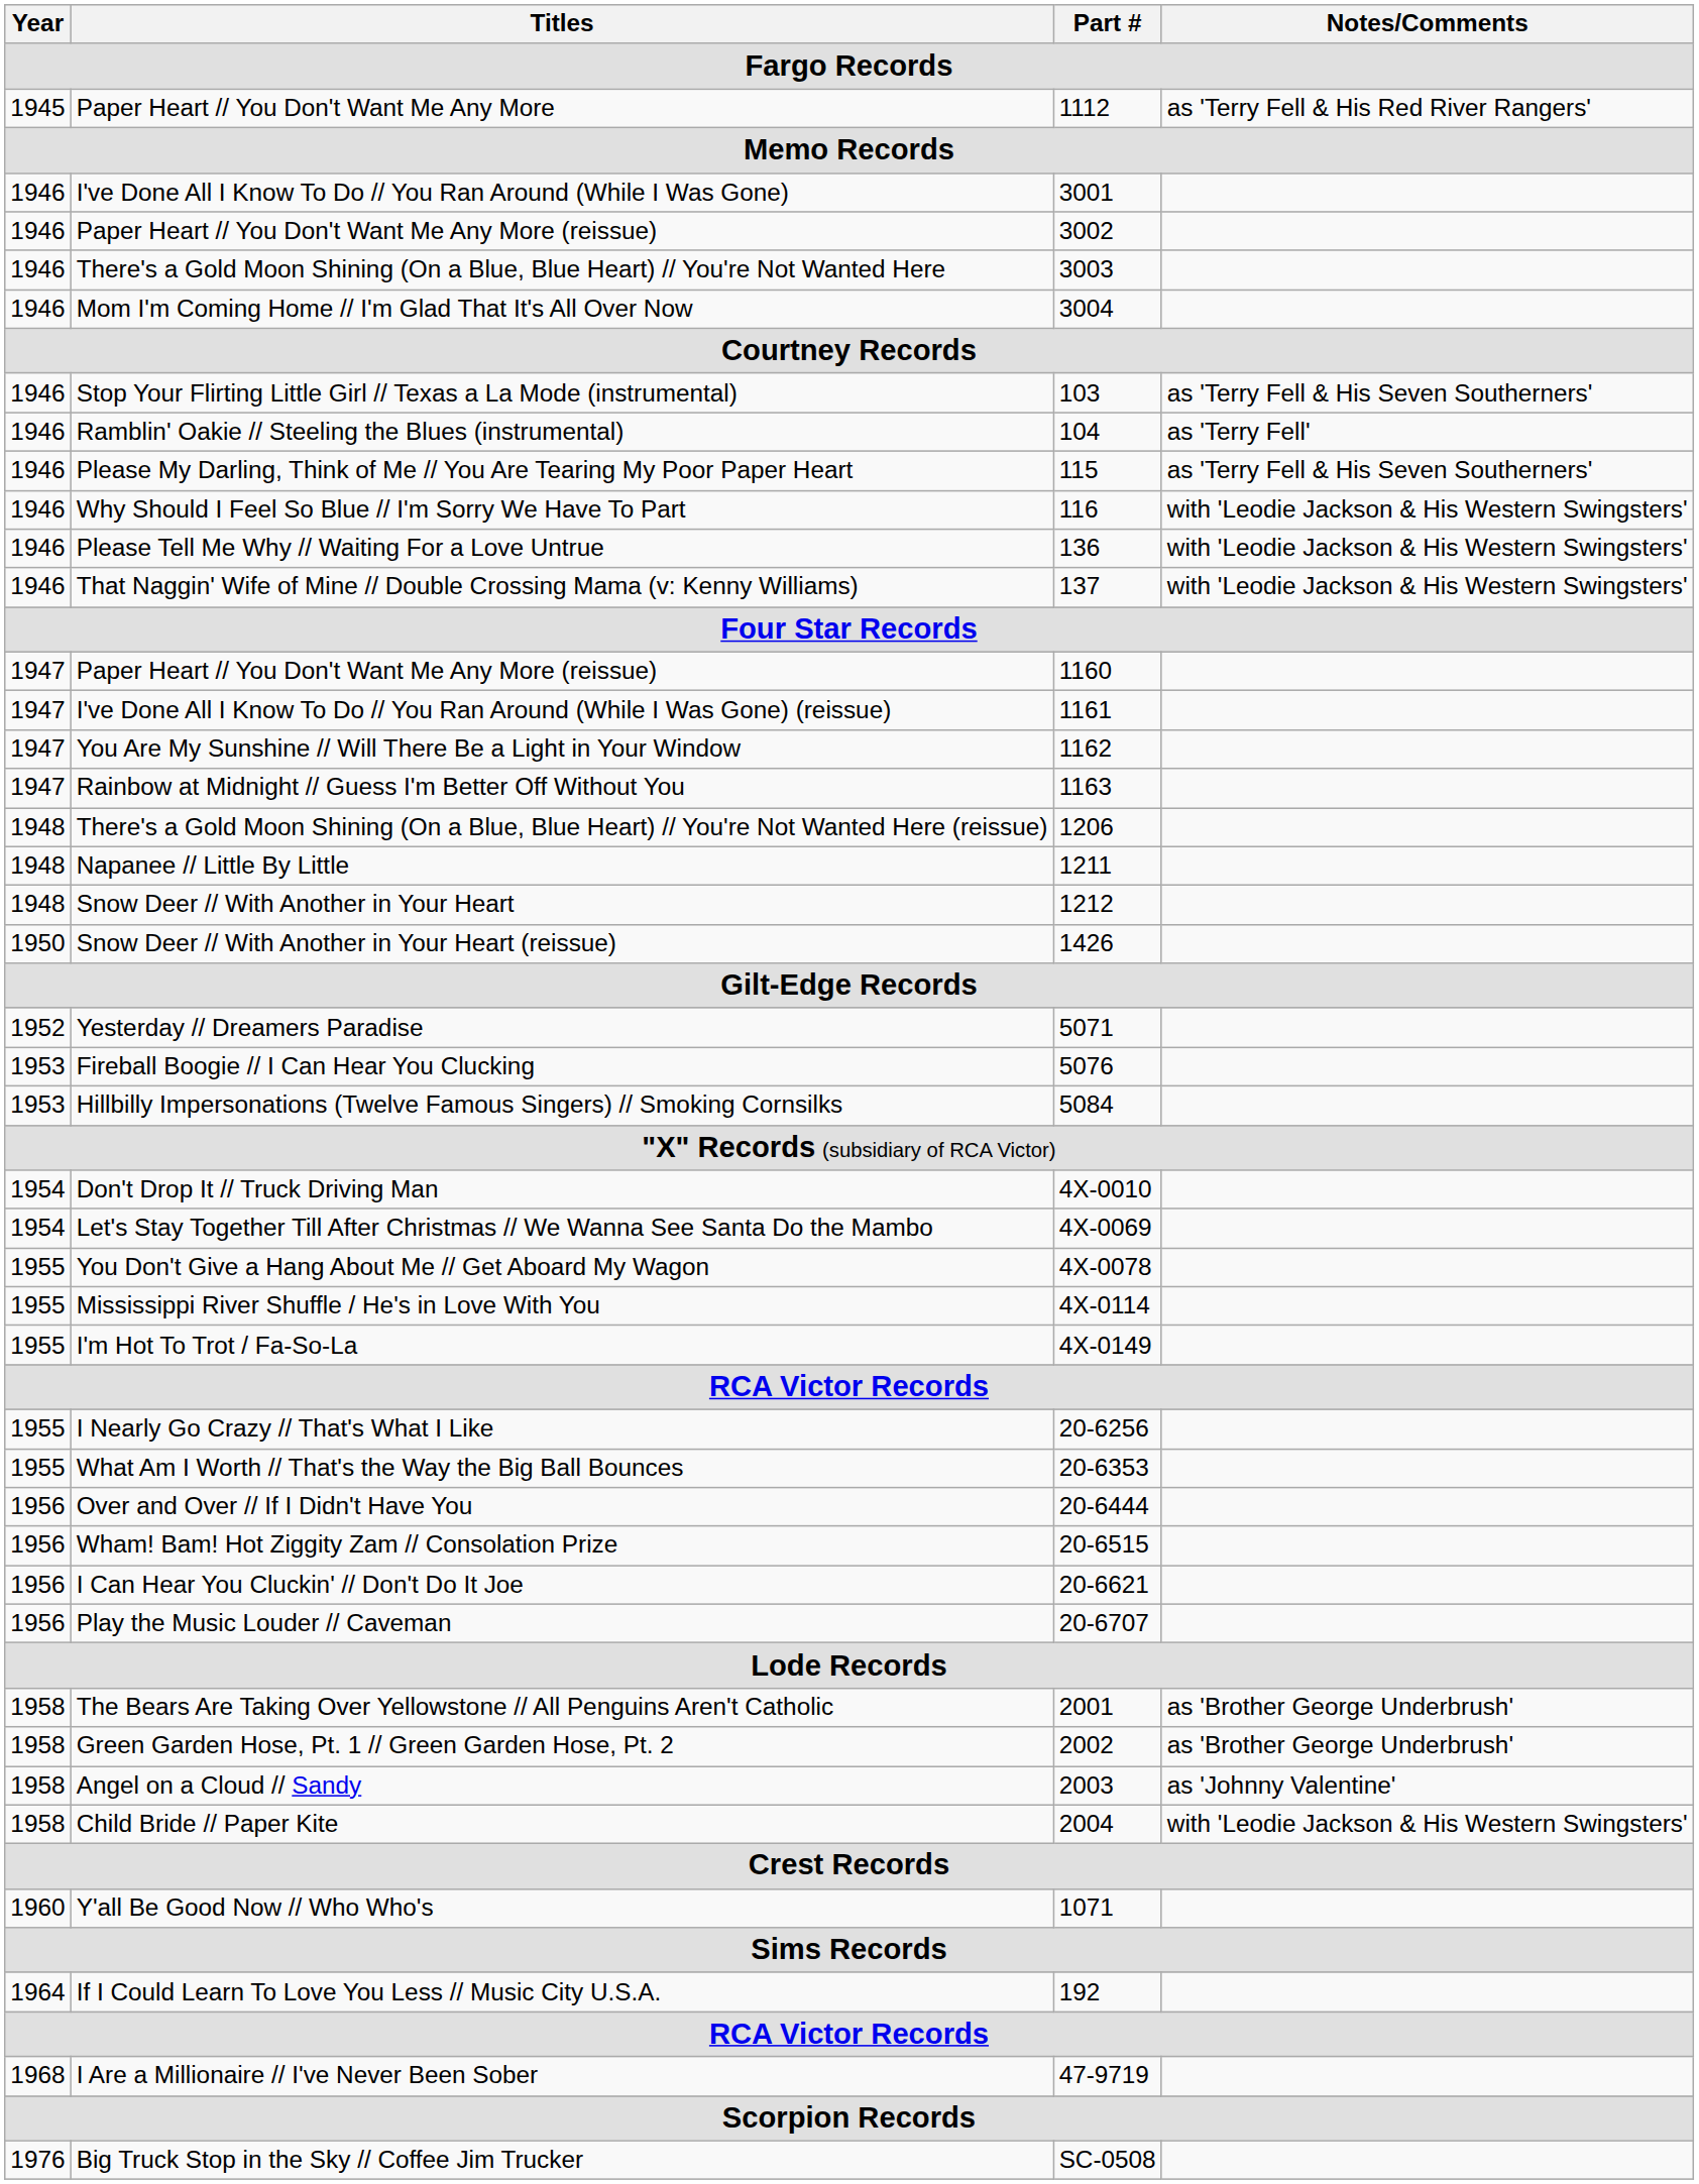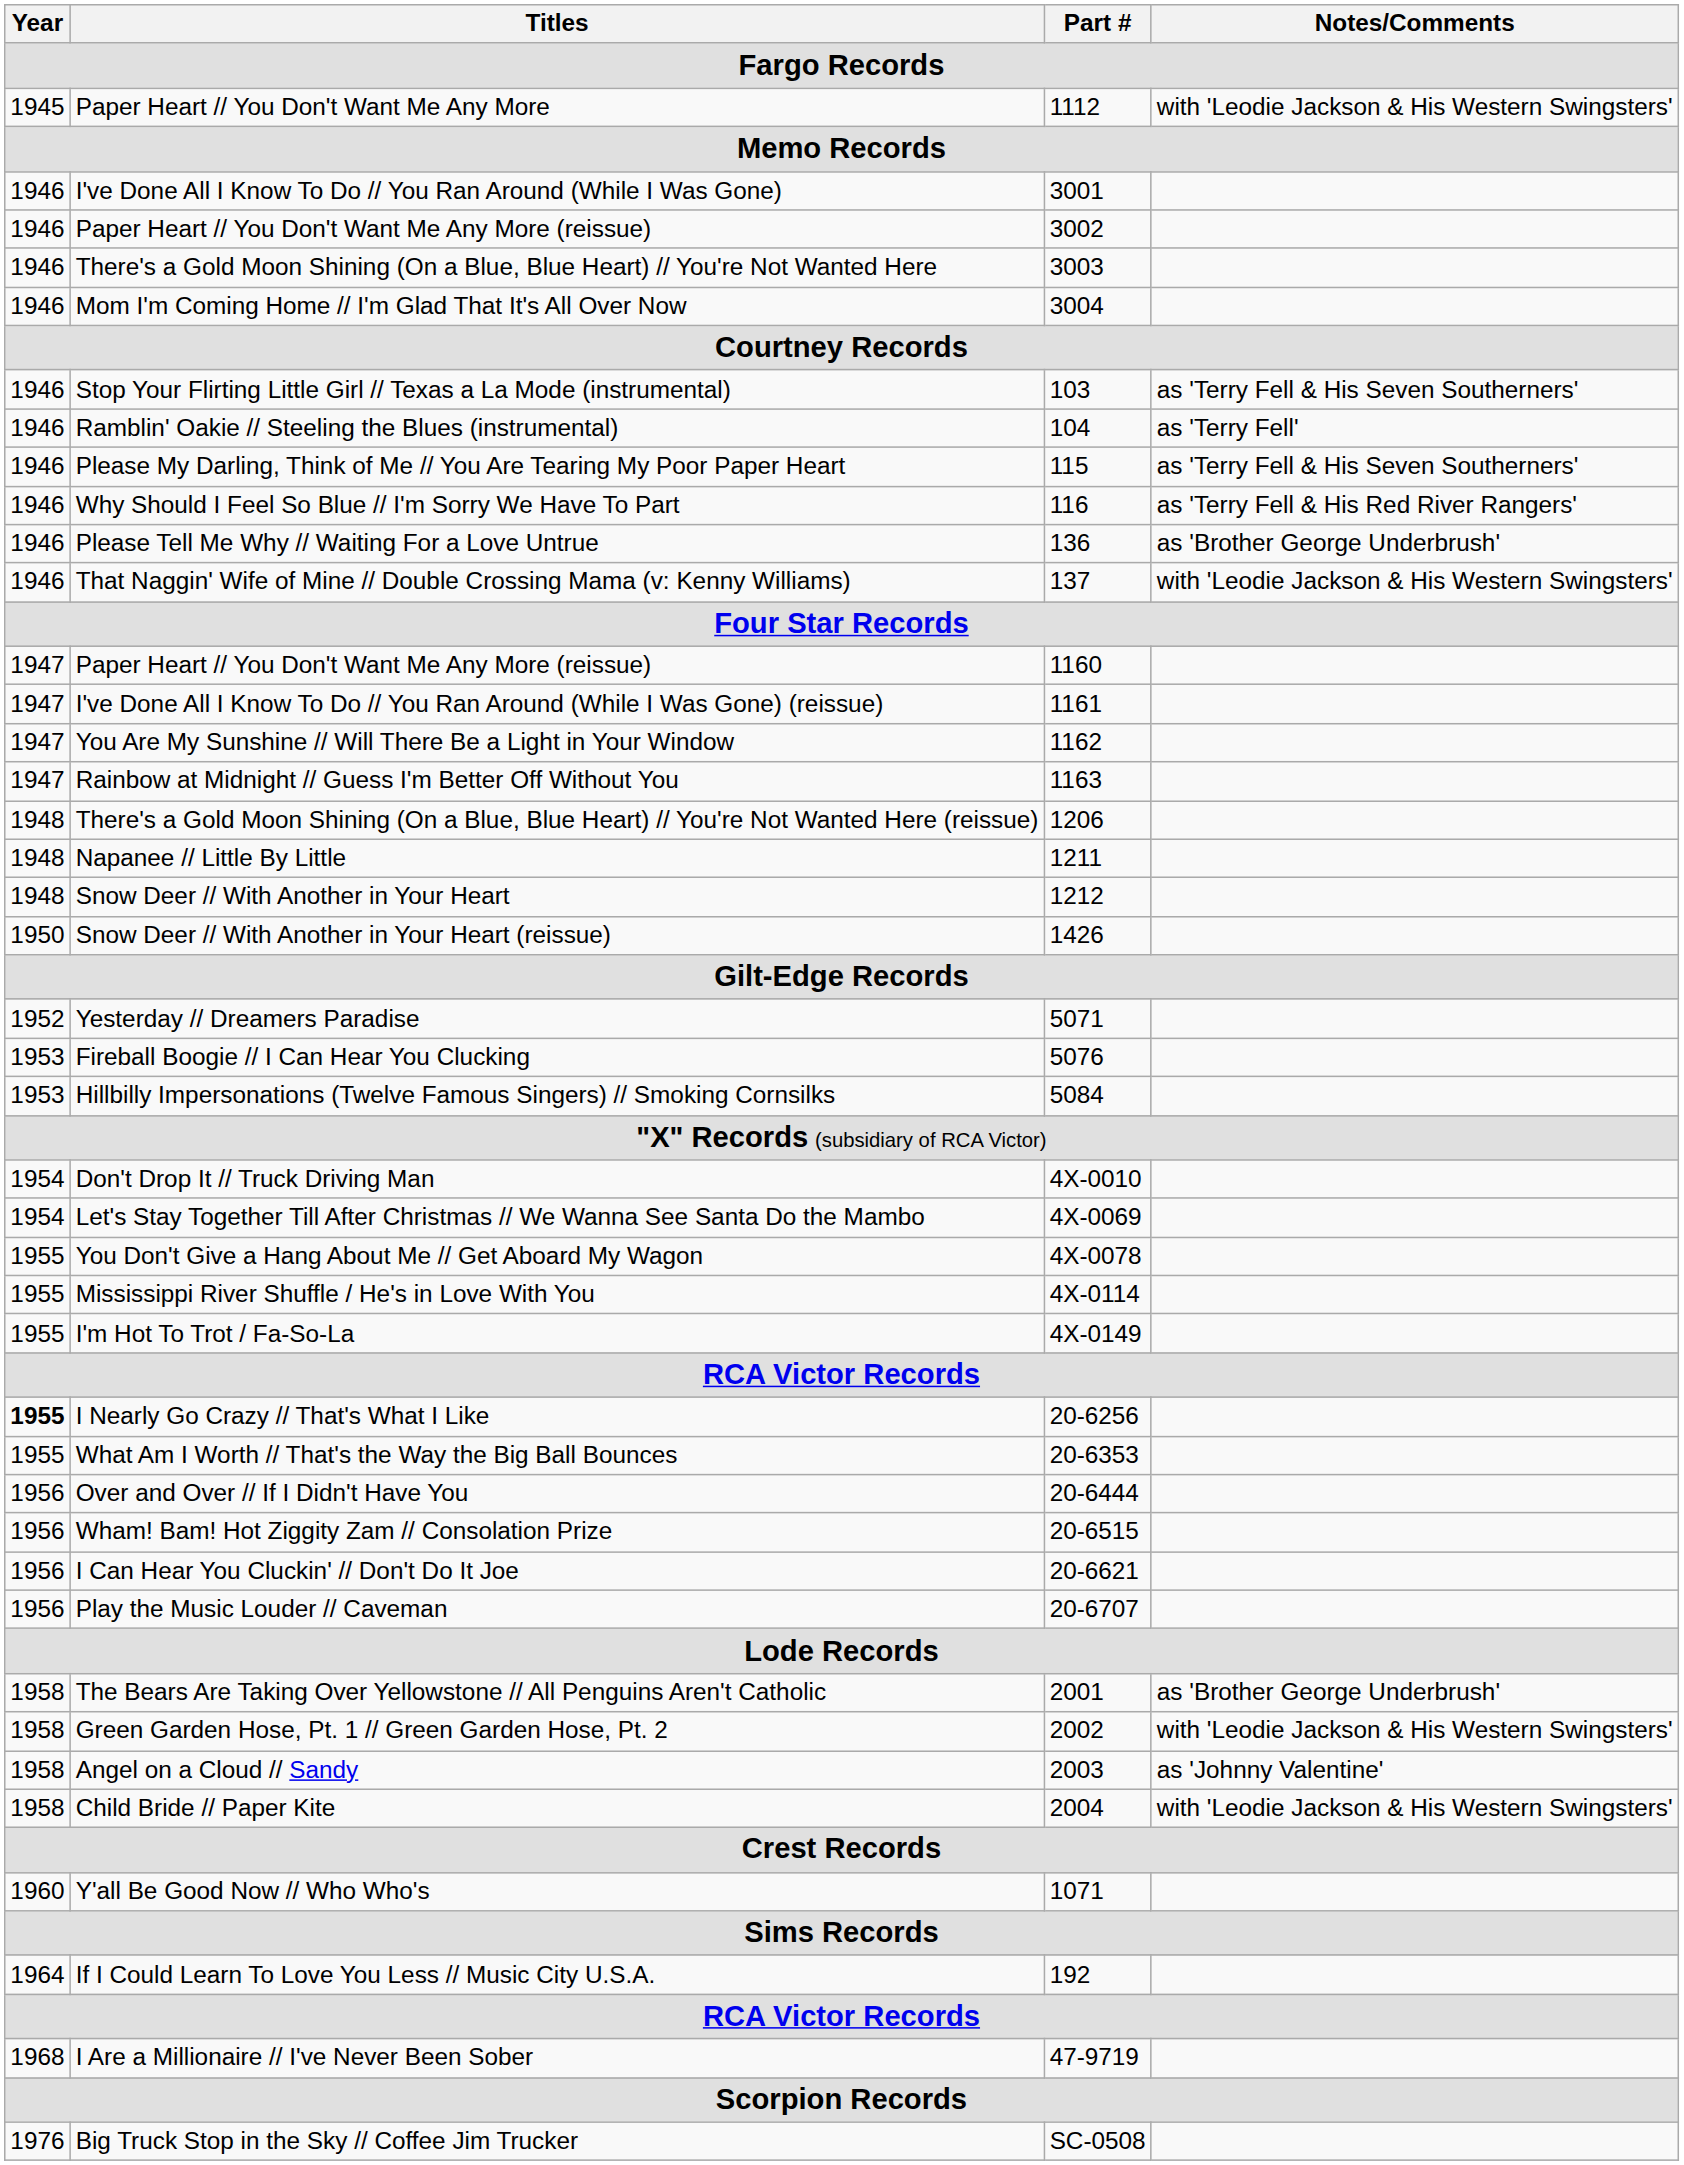Paper Heart // You Don't Want Me Any More | Notes/Comments: as 'Terry Fell & His Red River Rangers' -> with 'Leodie Jackson & His Western Swingsters'
Why Should I Feel So Blue // I'm Sorry We Have To Part | Notes/Comments: with 'Leodie Jackson & His Western Swingsters' -> as 'Terry Fell & His Red River Rangers'
Please Tell Me Why // Waiting For a Love Untrue | Notes/Comments: with 'Leodie Jackson & His Western Swingsters' -> as 'Brother George Underbrush'
I Nearly Go Crazy // That's What I Like | Year: normal -> bold
Green Garden Hose, Pt. 1 // Green Garden Hose, Pt. 2 | Notes/Comments: as 'Brother George Underbrush' -> with 'Leodie Jackson & His Western Swingsters'
